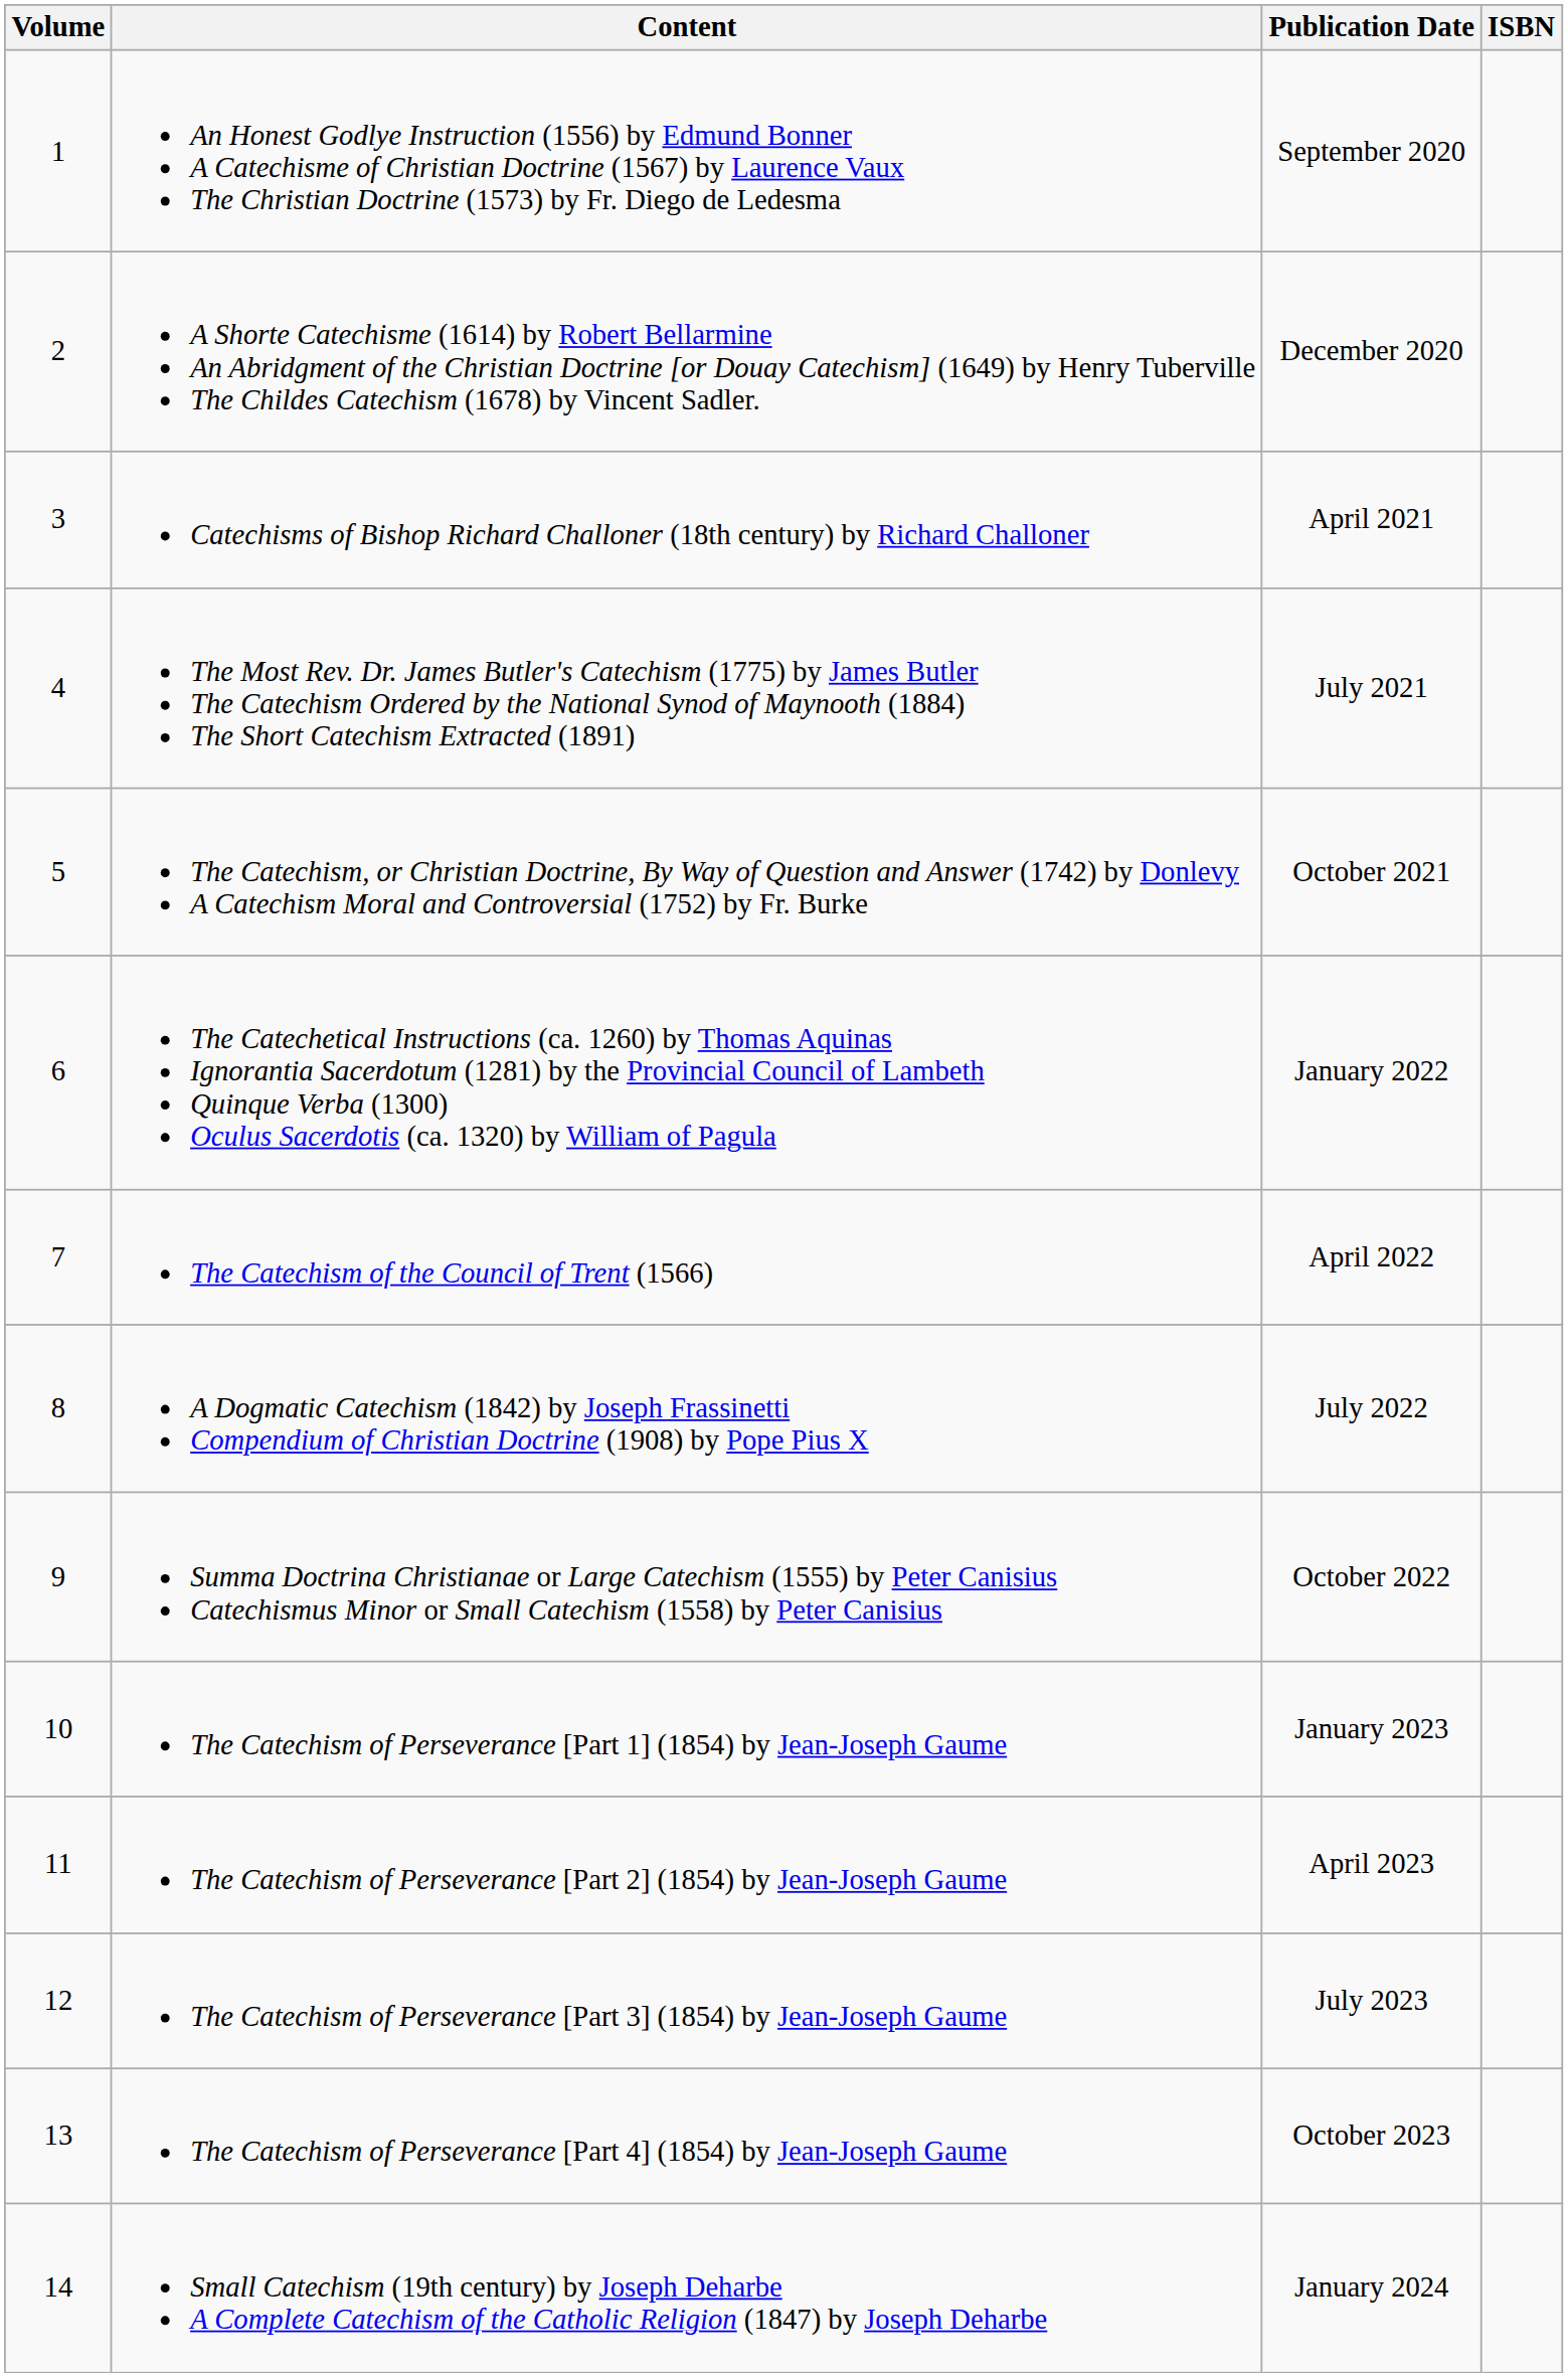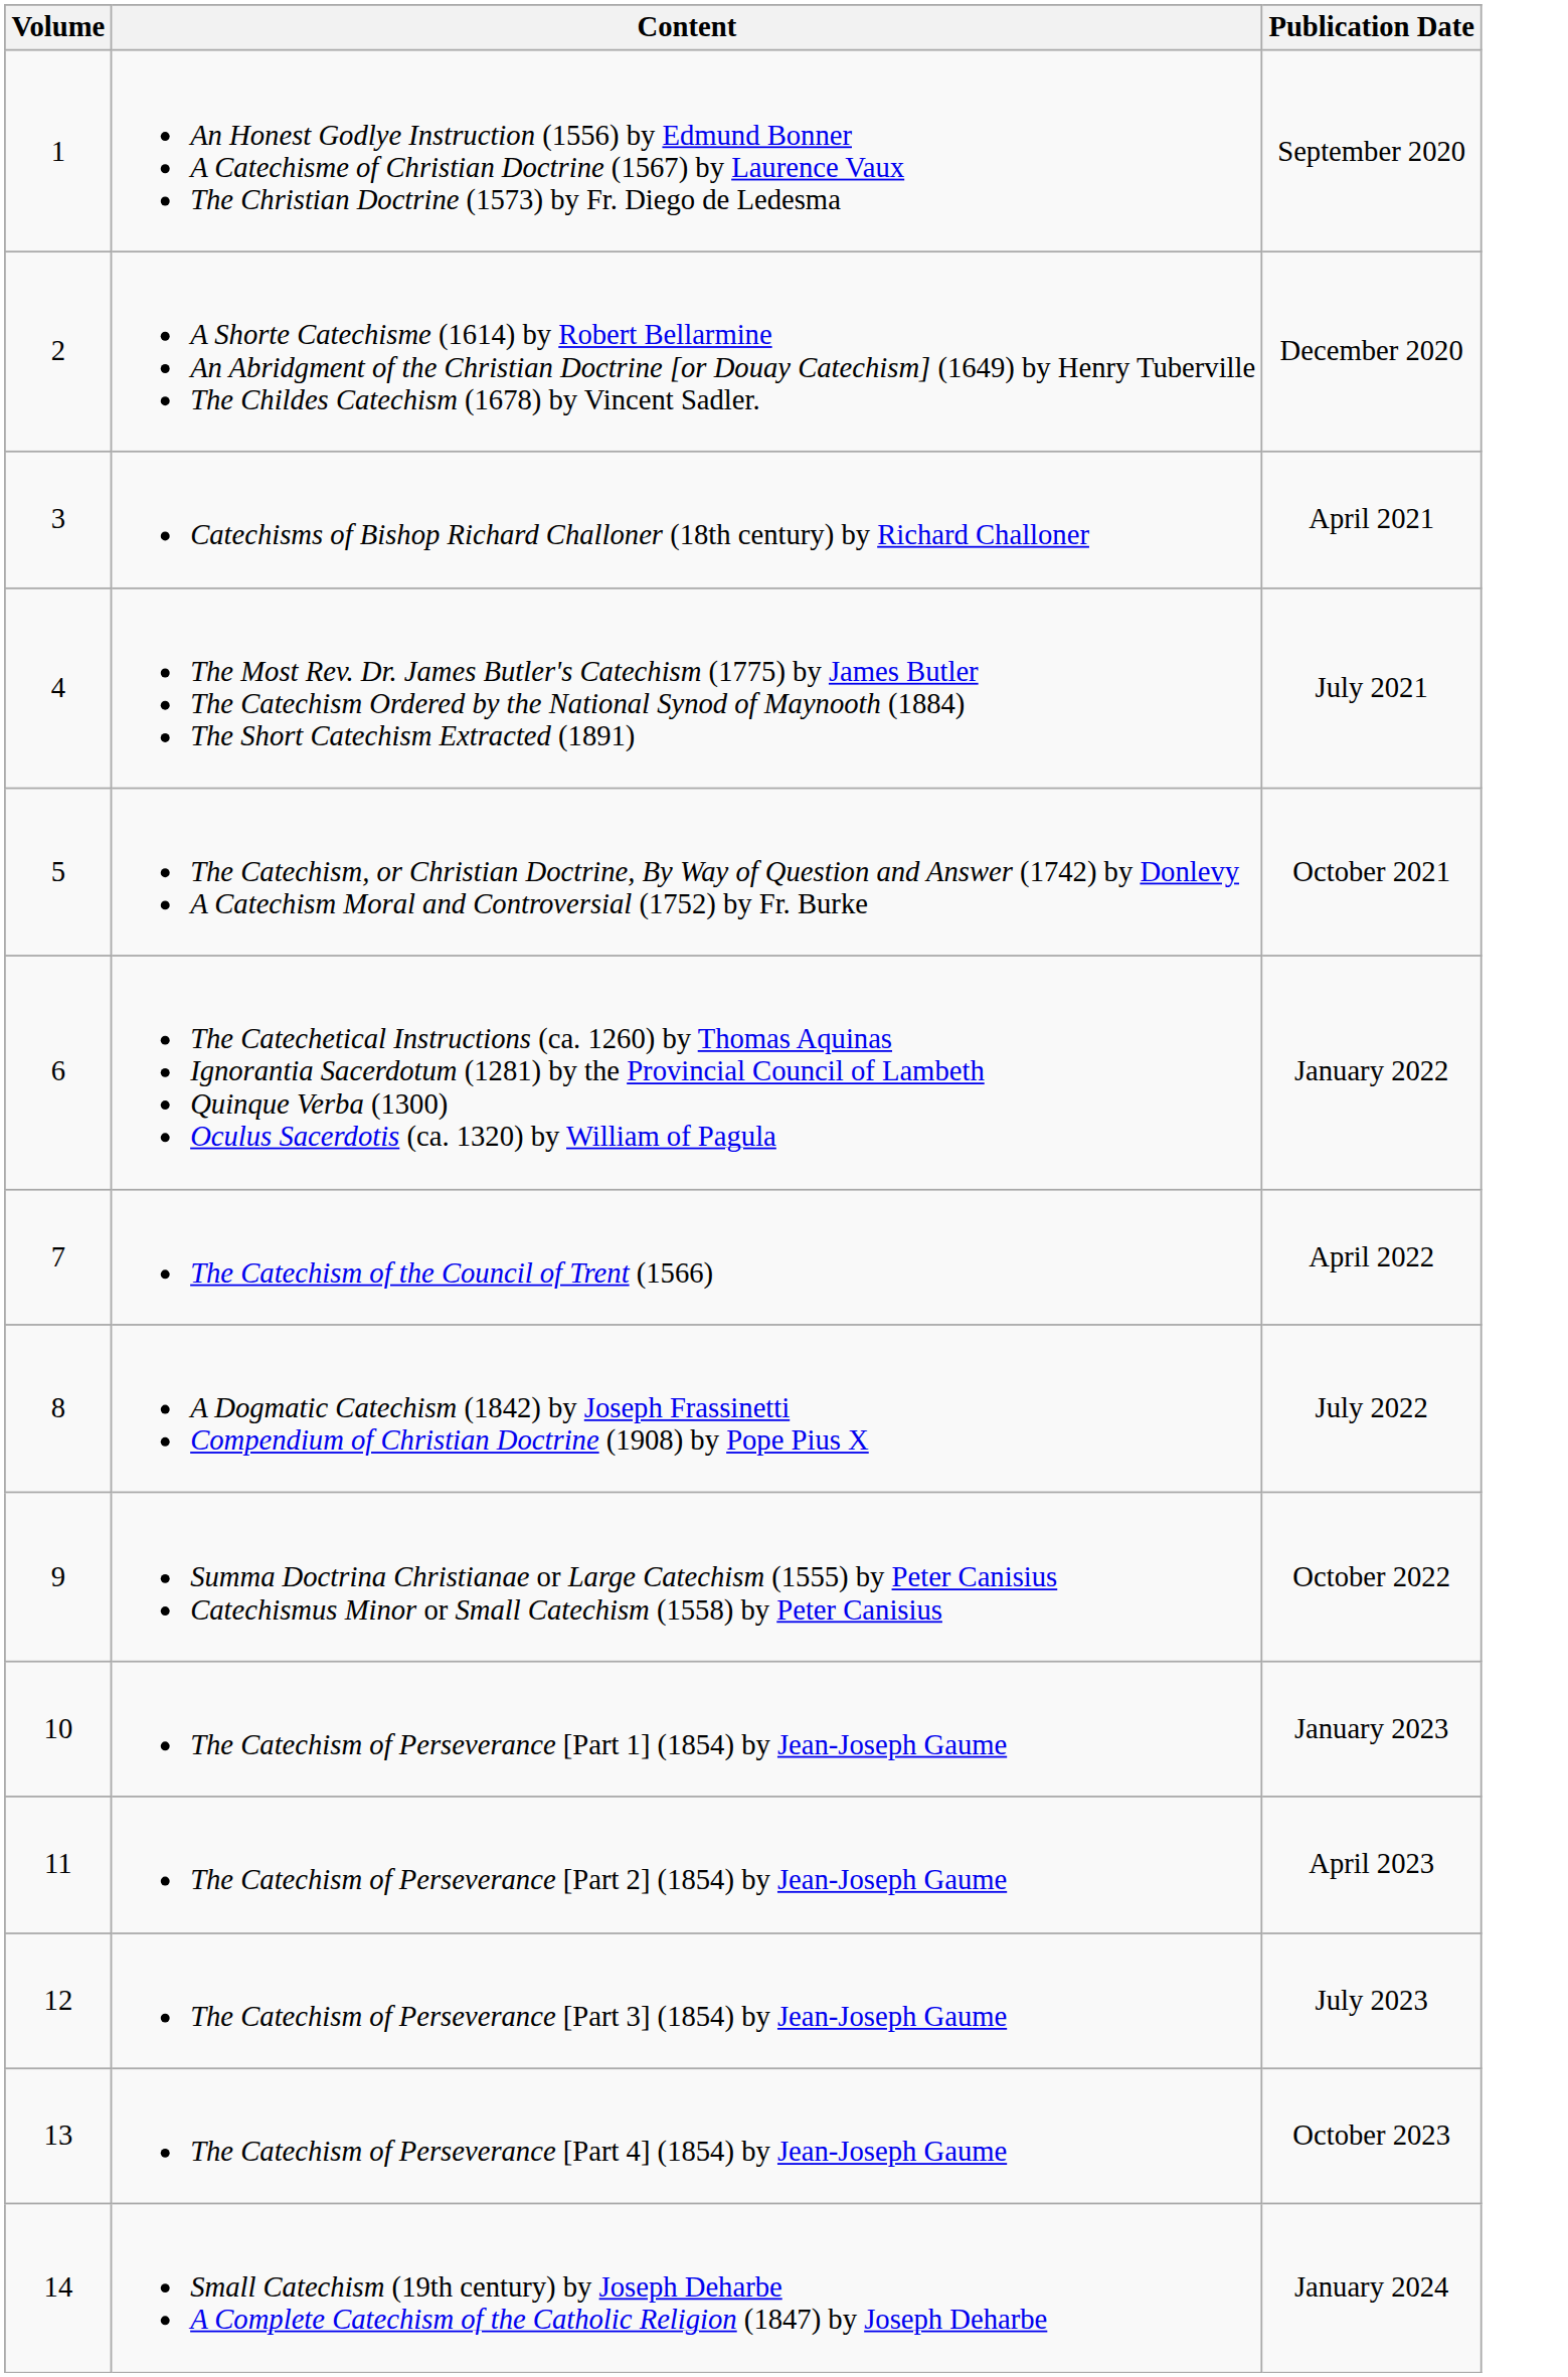- column: ISBN
